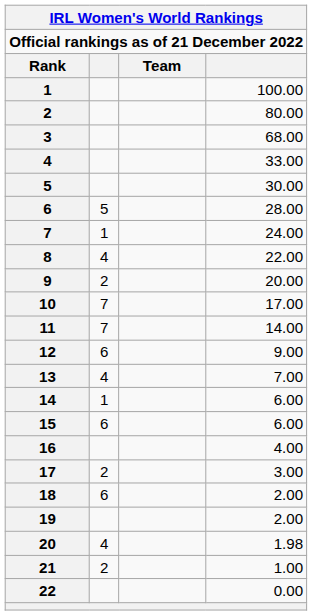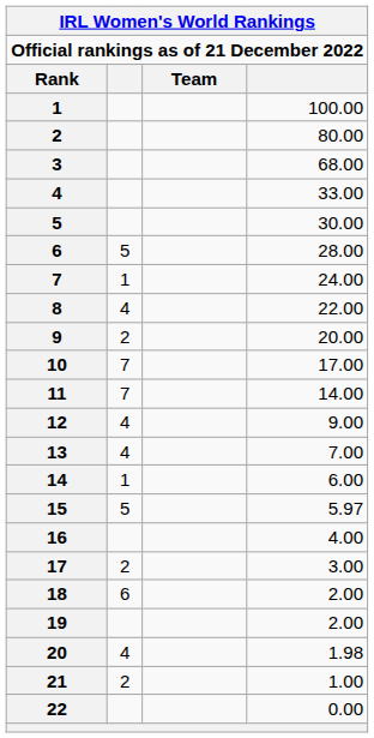12 | column 2: 6 -> 4
15 | column 2: 6 -> 5
15 | column 4: 6.00 -> 5.97
